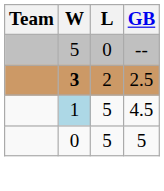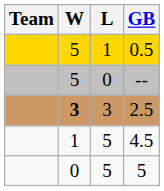+ row: 5 | 1 | 0.5
2.5 | L: 2 -> 3
4.5 | W: lightblue background -> no background
